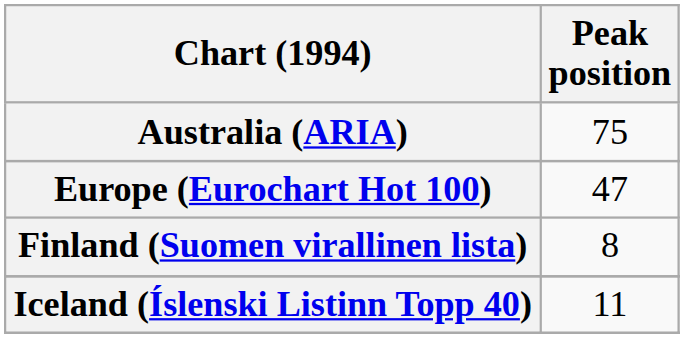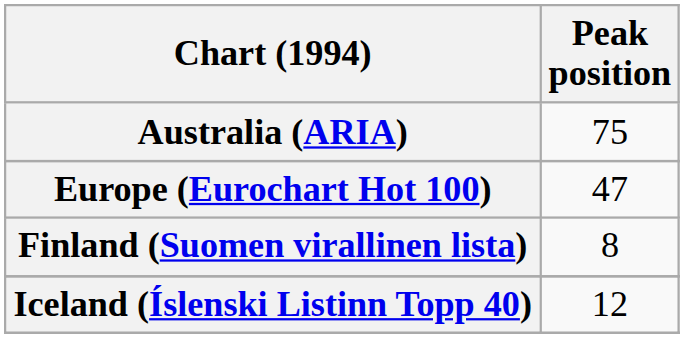Iceland (Íslenski Listinn Topp 40) | Peak position: 11 -> 12
